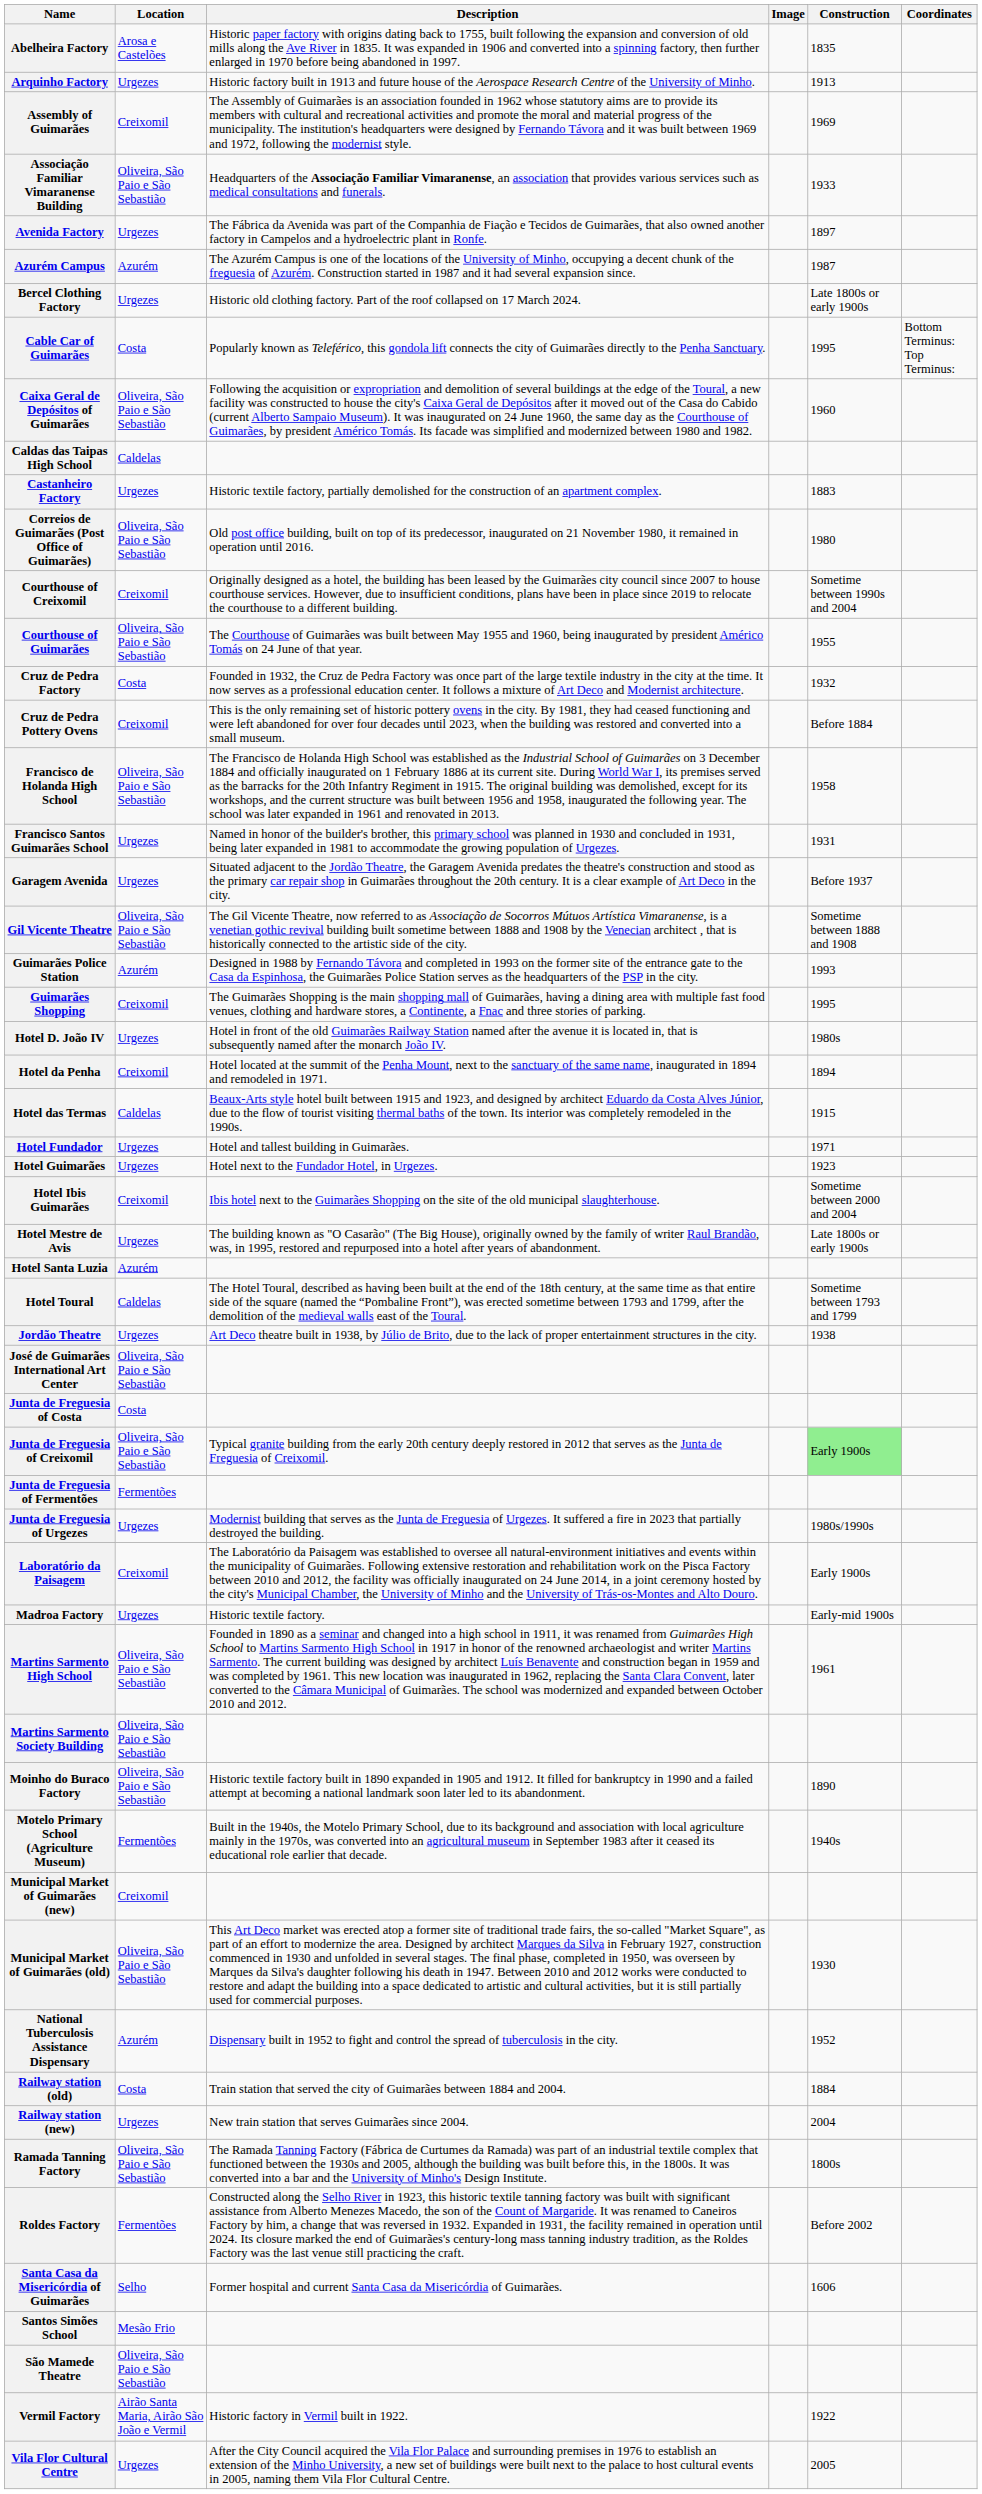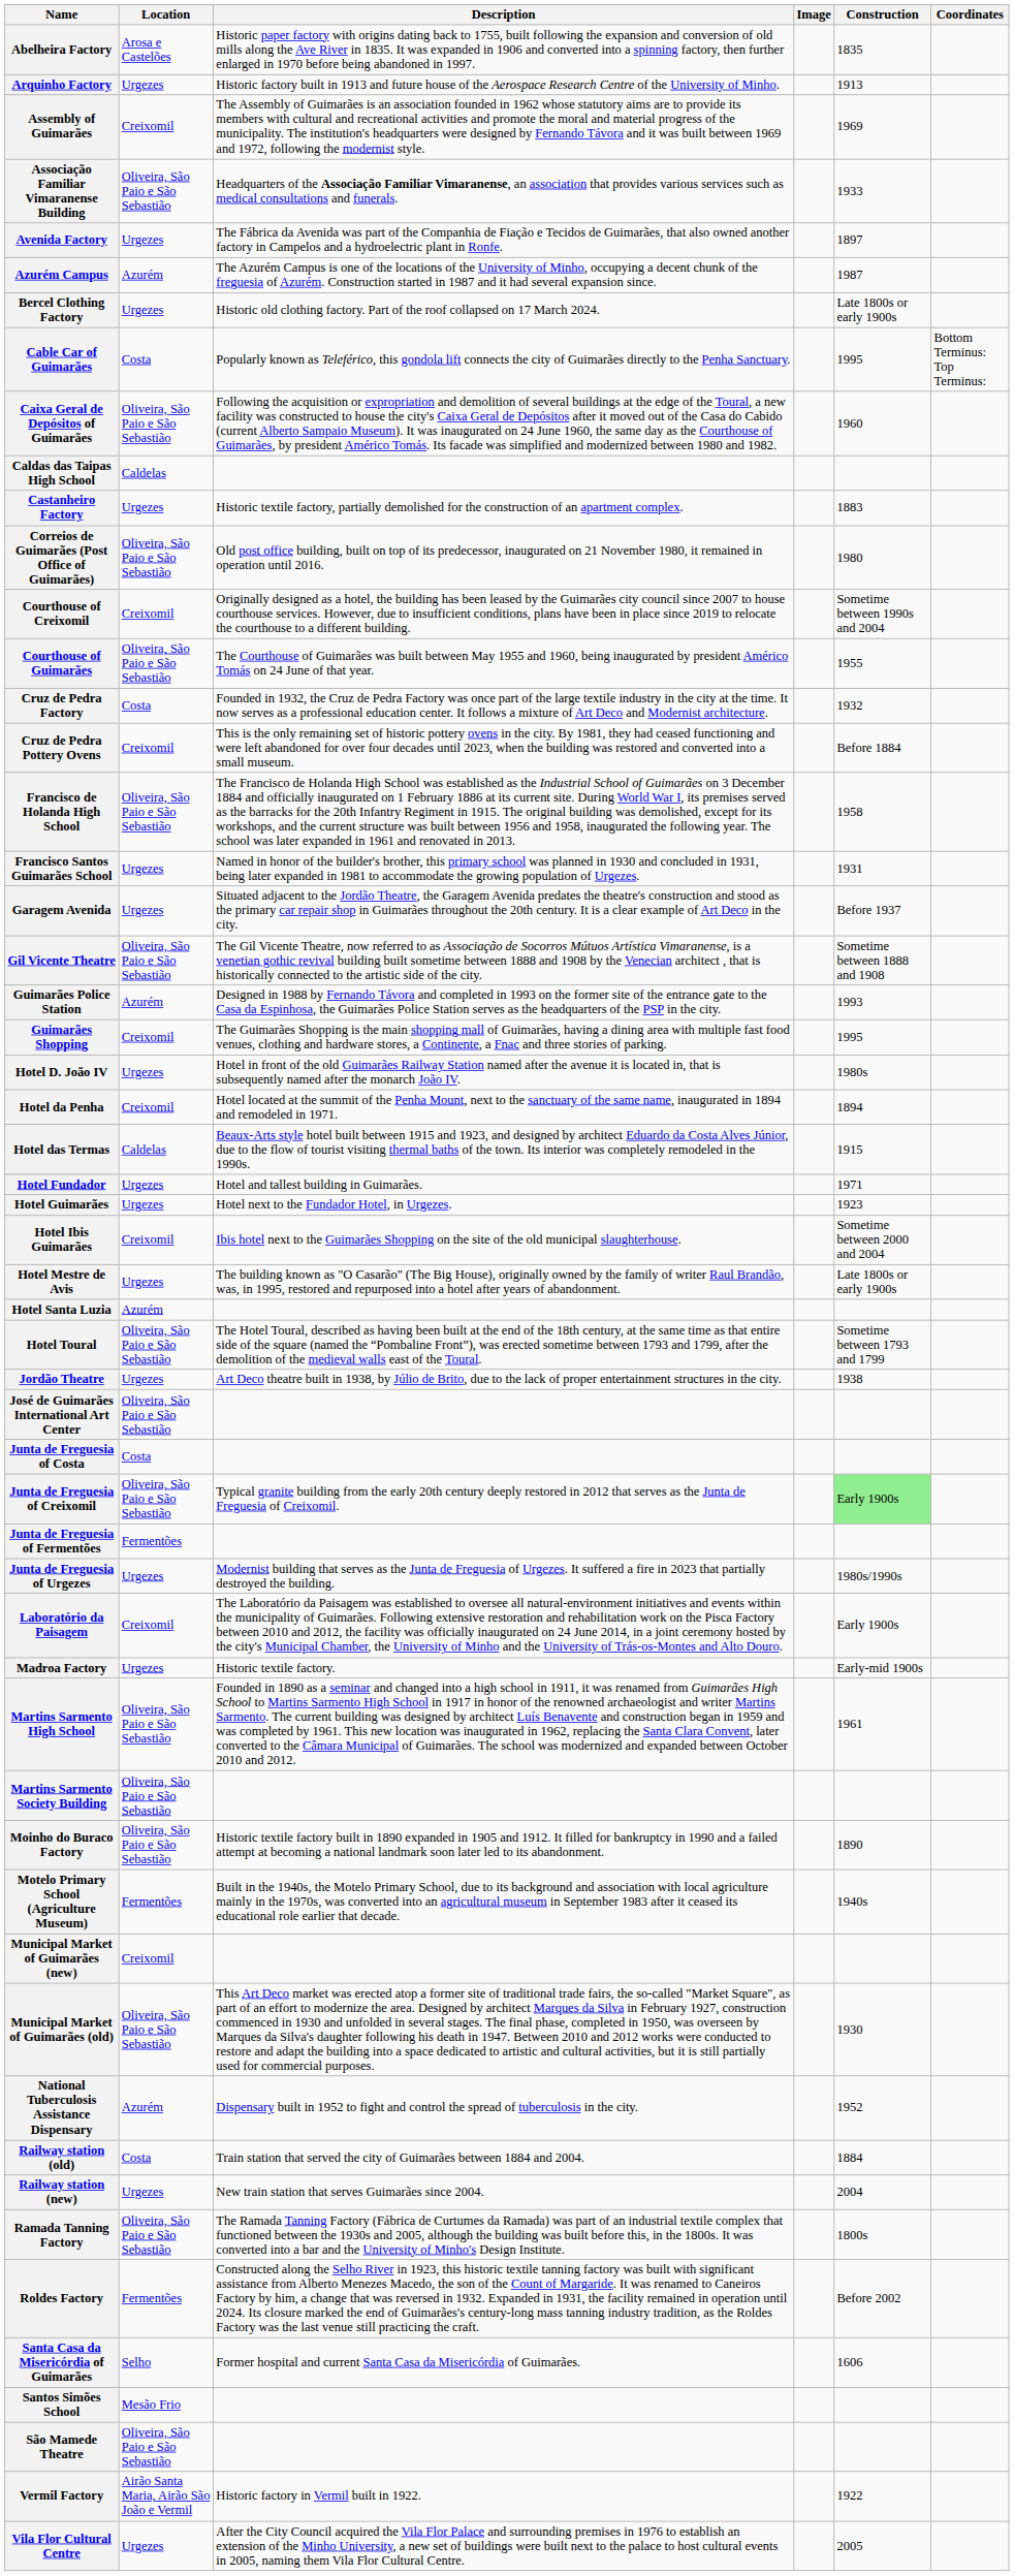Hotel Toural | Location: Caldelas -> Oliveira, São Paio e São Sebastião
